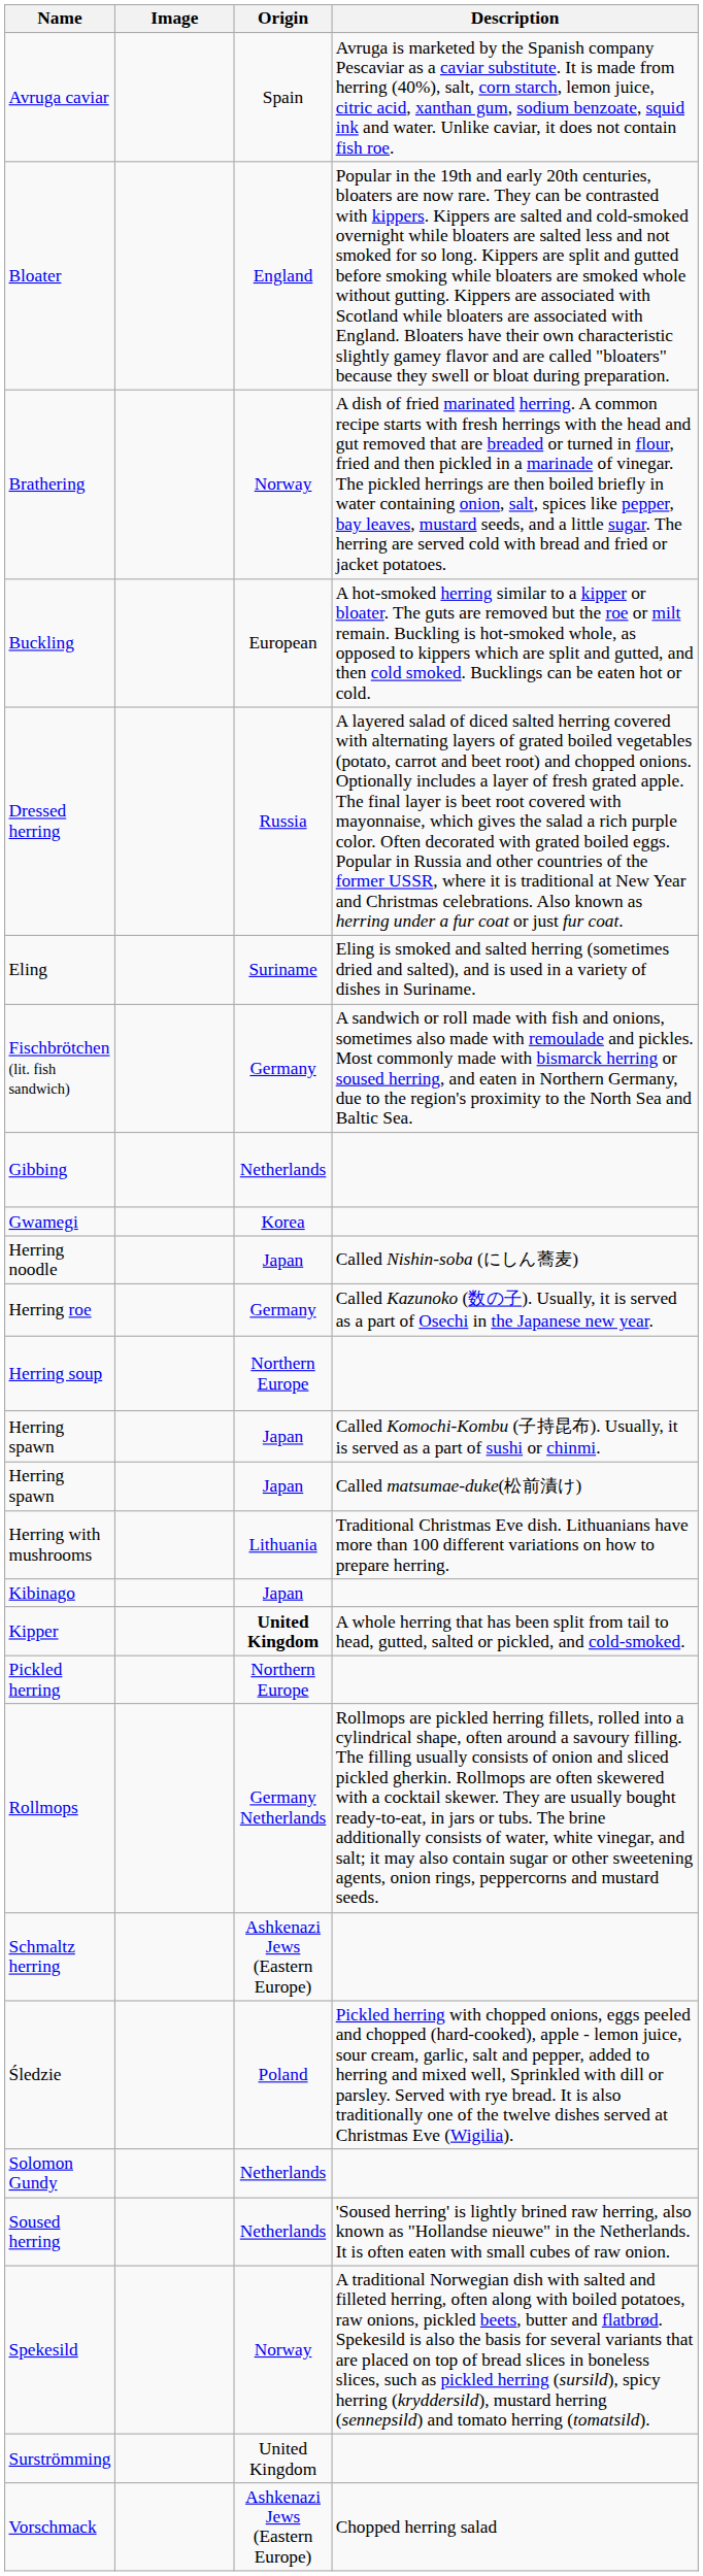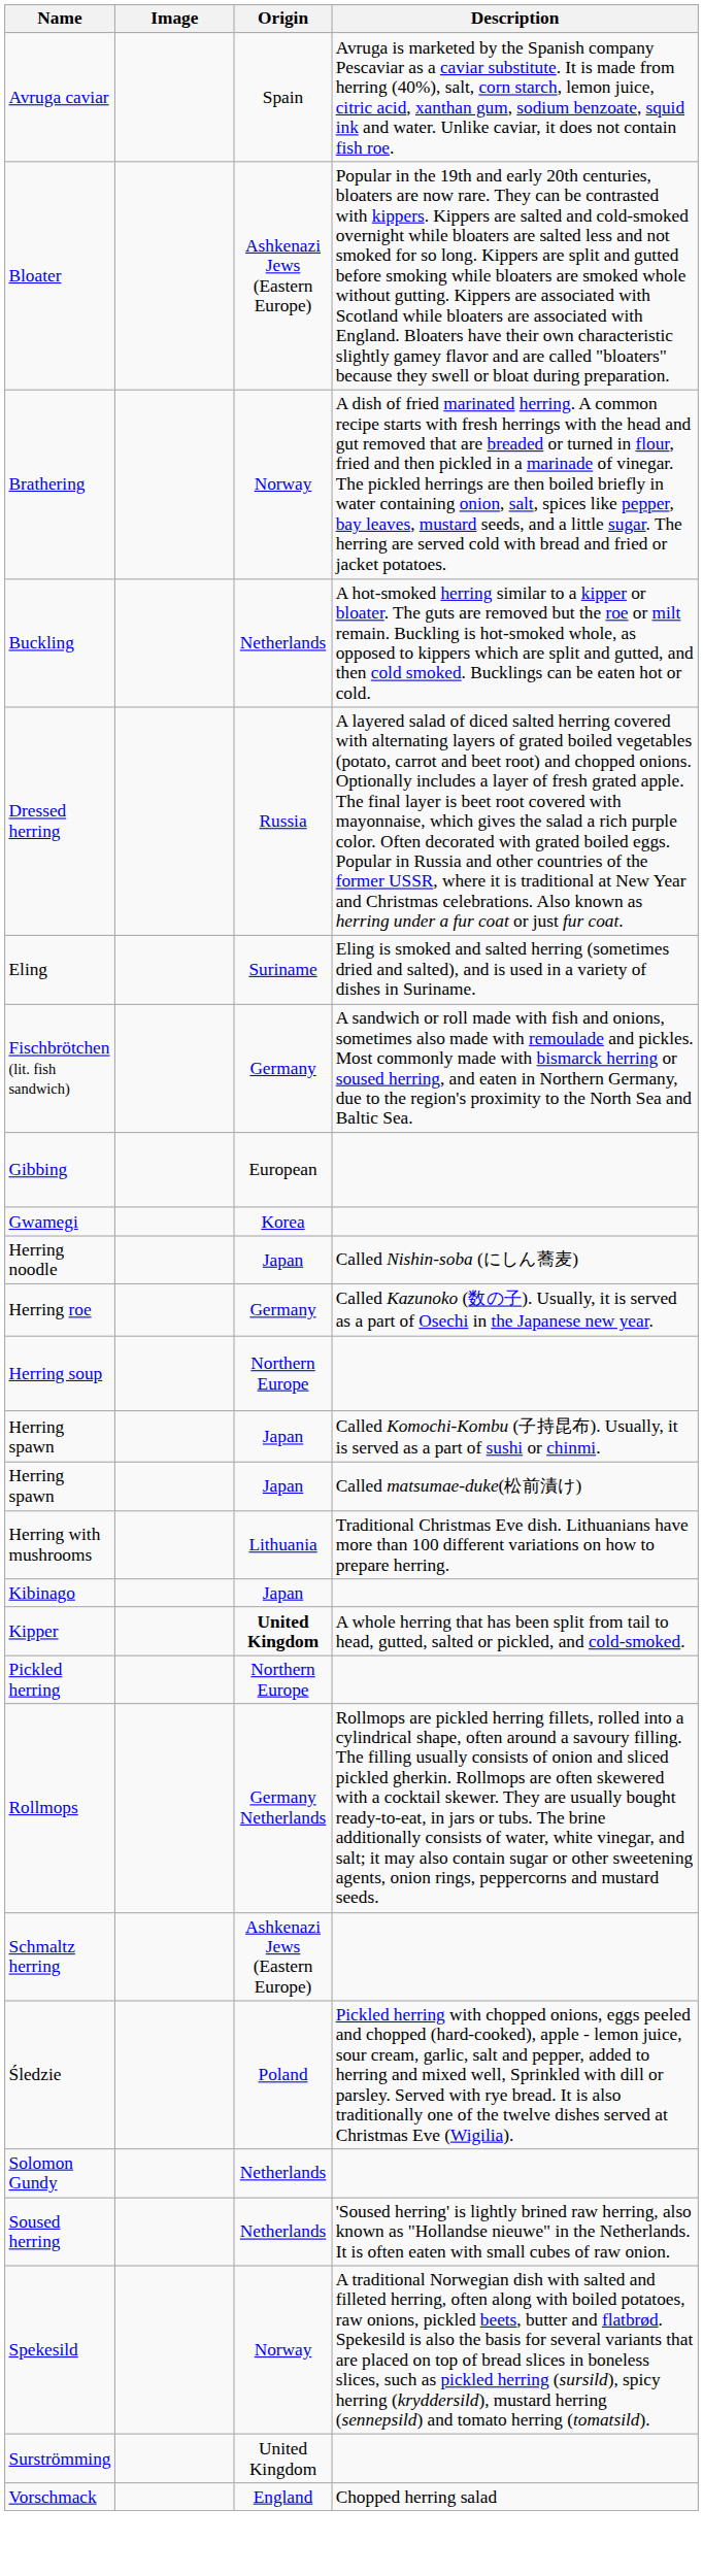Bloater | Origin: England -> Ashkenazi Jews (Eastern Europe)
Buckling | Origin: European -> Netherlands
Gibbing | Origin: Netherlands -> European
Vorschmack | Origin: Ashkenazi Jews (Eastern Europe) -> England
